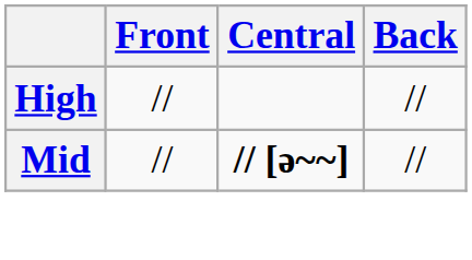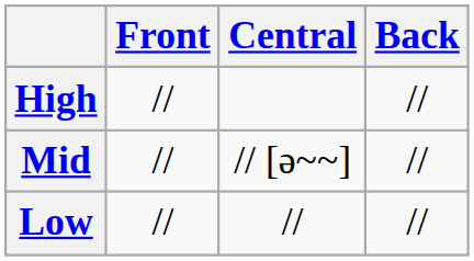Mid | Central: bold -> normal
+ row: Low | // | // | //
